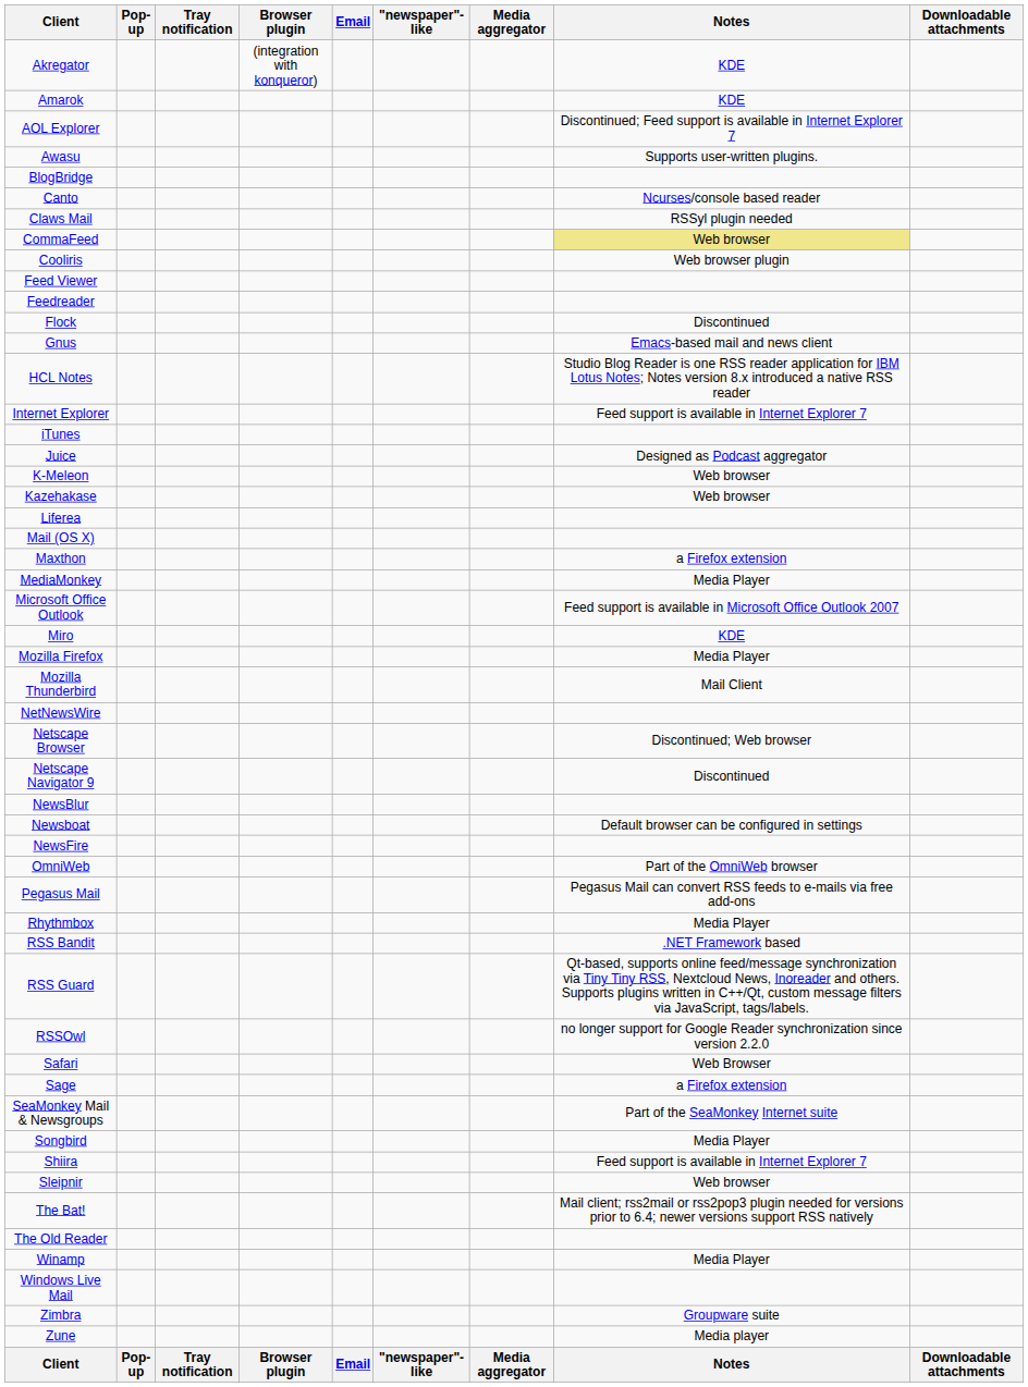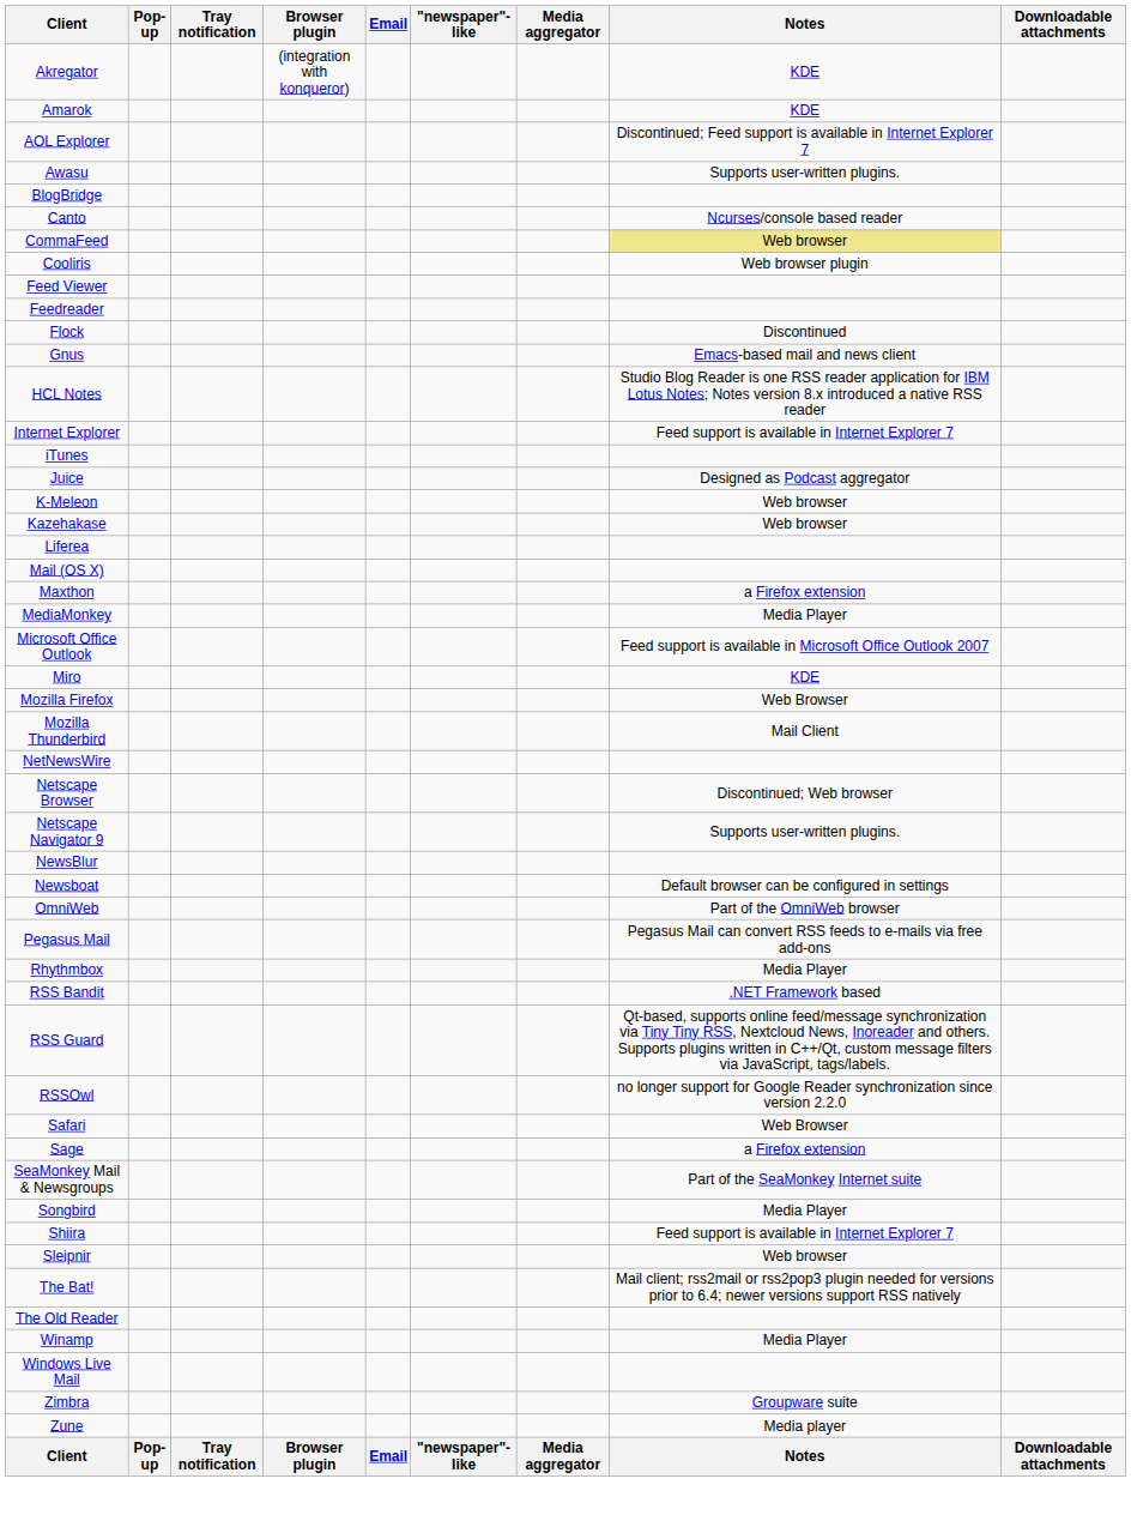- row: Claws Mail | RSSyl plugin needed
Mozilla Firefox | Notes: Media Player -> Web Browser
Netscape Navigator 9 | Notes: Discontinued -> Supports user-written plugins.
- row: NewsFire
